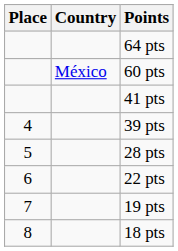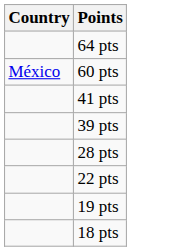- column: Place | 4 | 5 | 6 | 7 | 8
